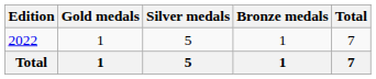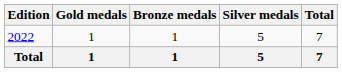columns swapped: Silver medals <-> Bronze medals
